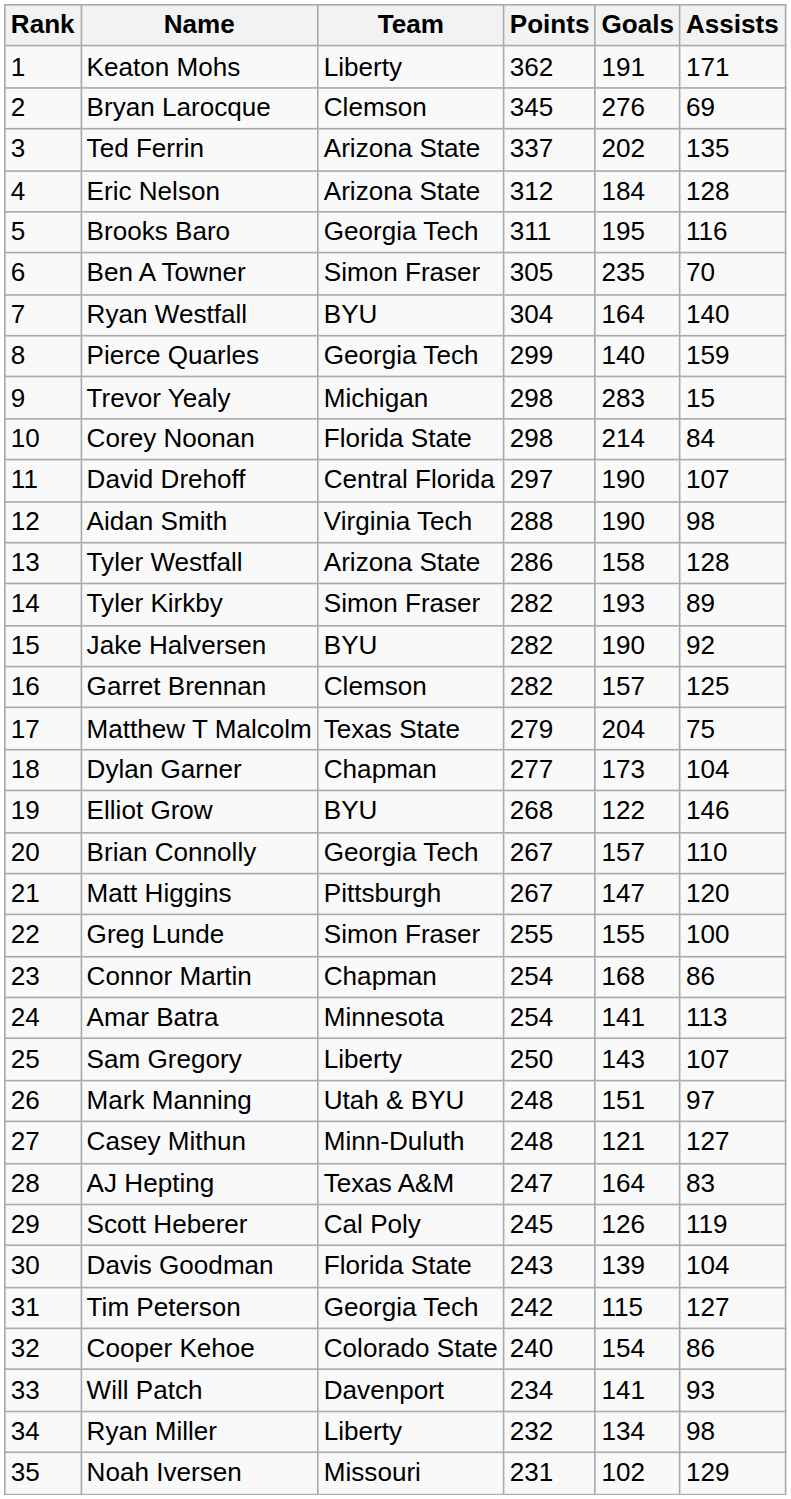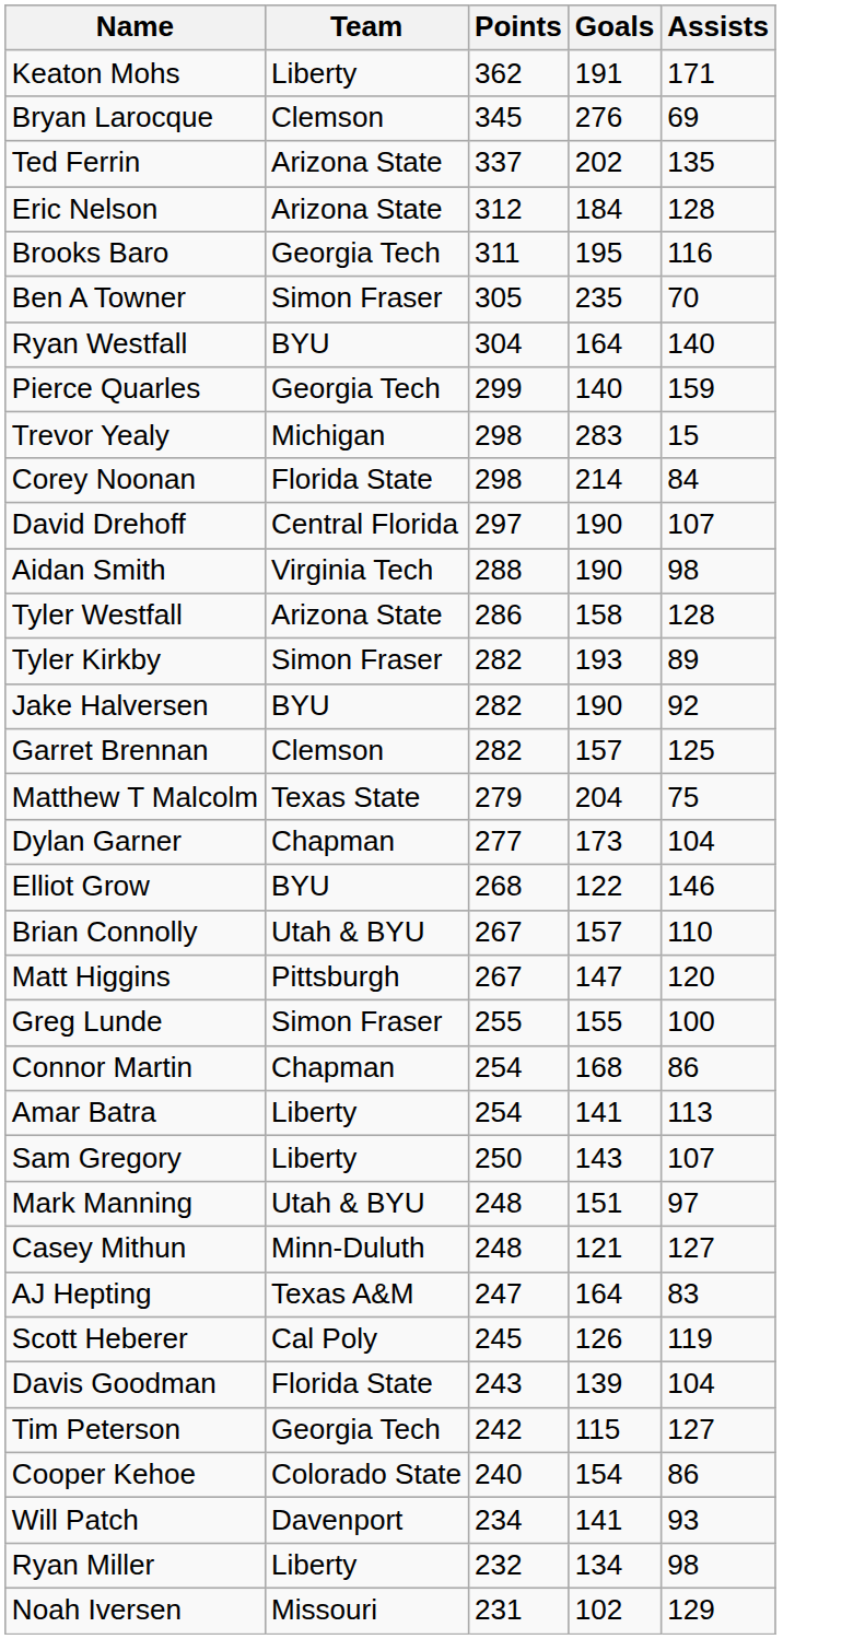- column: Rank | 1 | 2 | 3 | 4 | 5 | 6 | 7 | 8 | 9 | 10 | 11 | 12 | 13 | 14 | 15 | 16 | 17 | 18 | 19 | 20 | 21 | 22 | 23 | 24 | 25 | 26 | 27 | 28 | 29 | 30 | 31 | 32 | 33 | 34 | 35
Brian Connolly | Team: Georgia Tech -> Utah & BYU
Amar Batra | Team: Minnesota -> Liberty
